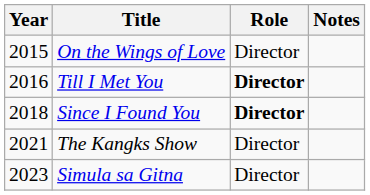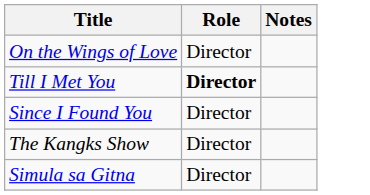- column: Year | 2015 | 2016 | 2018 | 2021 | 2023
Since I Found You | Role: bold -> normal
